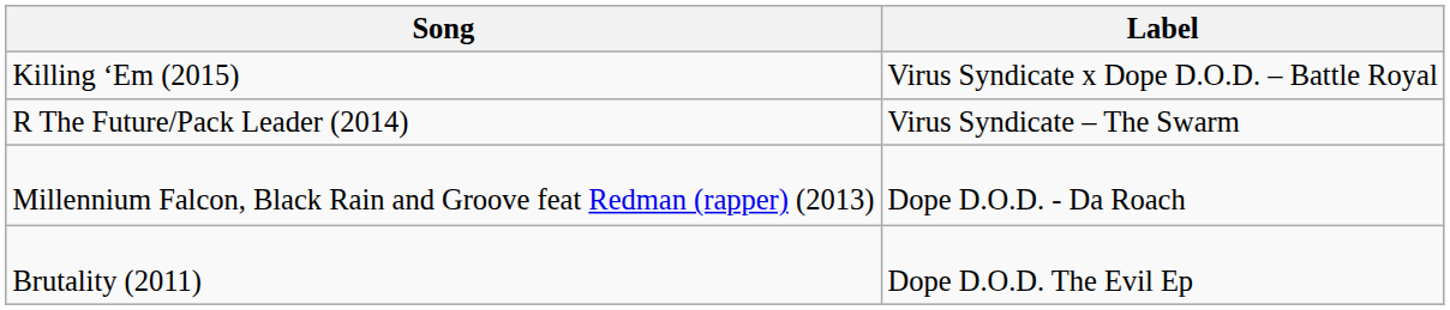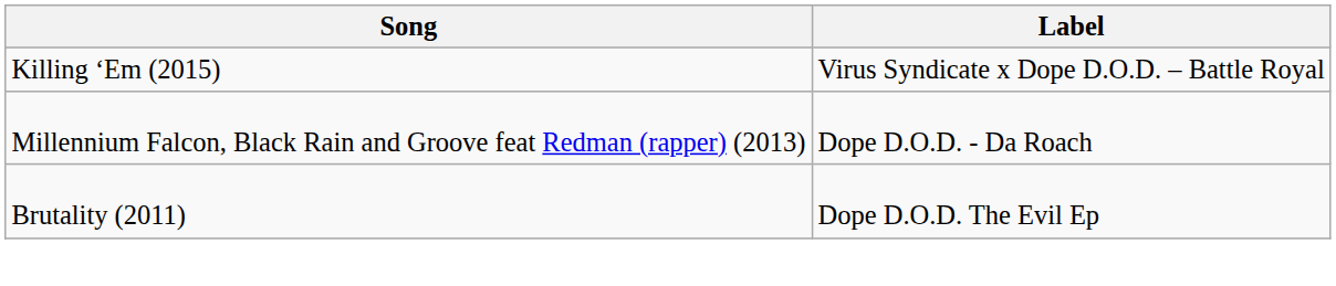- row: R The Future/Pack Leader (2014) | Virus Syndicate – The Swarm
